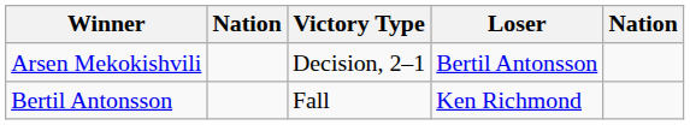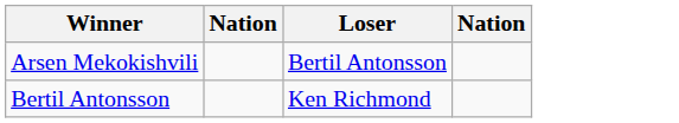- column: Victory Type | Decision, 2–1 | Fall
